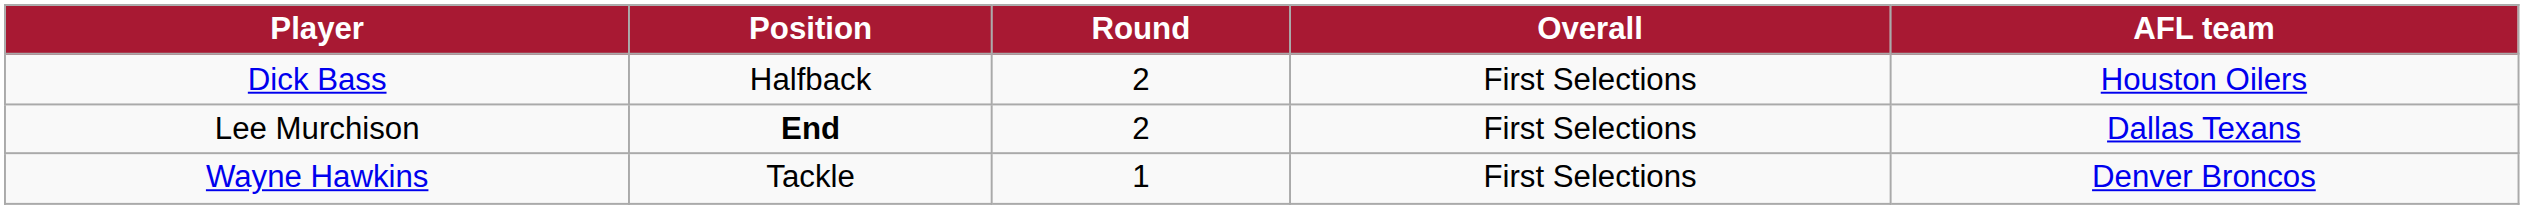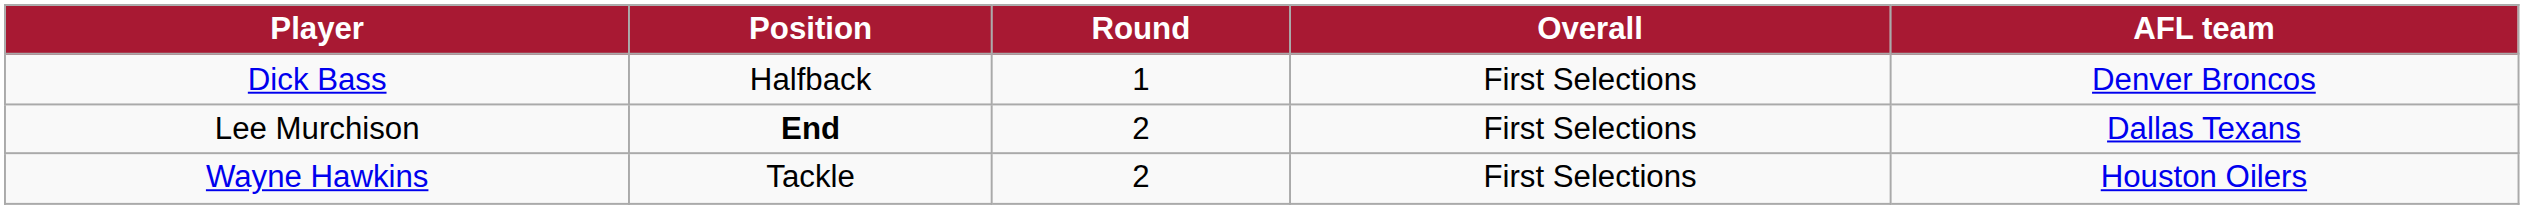Dick Bass | Round: 2 -> 1
Dick Bass | AFL team: Houston Oilers -> Denver Broncos
Wayne Hawkins | Round: 1 -> 2
Wayne Hawkins | AFL team: Denver Broncos -> Houston Oilers
